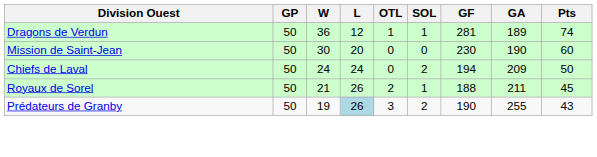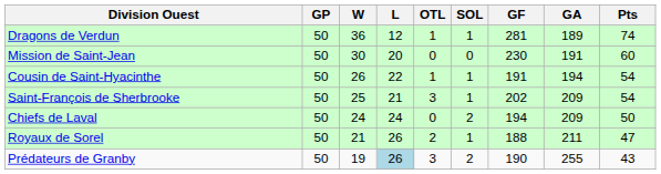Mission de Saint-Jean | GA: 190 -> 191
+ row: Cousin de Saint-Hyacinthe | 50 | 26 | 22 | 1 | 1 | 191 | 194 | 54
+ row: Saint-François de Sherbrooke | 50 | 25 | 21 | 3 | 1 | 202 | 209 | 54
Royaux de Sorel | Pts: 45 -> 47
